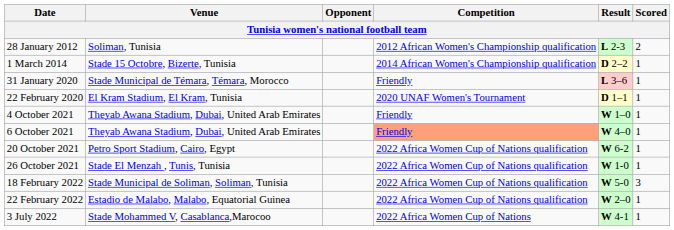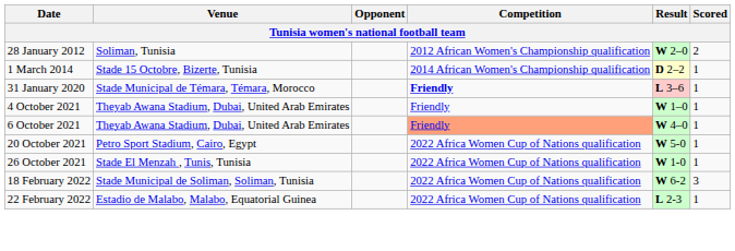28 January 2012 | Result: L 2-3 -> W 2–0
31 January 2020 | Competition: normal -> bold
- row: 22 February 2020 | El Kram Stadium, El Kram, Tunisia | 2020 UNAF Women's Tournament | D 1–1 | 1
20 October 2021 | Result: W 6-2 -> W 5-0
18 February 2022 | Result: W 5-0 -> W 6-2
22 February 2022 | Result: W 2–0 -> L 2-3
- row: 3 July 2022 | Stade Mohammed V, Casablanca,Marocoo | 2022 Africa Women Cup of Nations | W 4-1 | 1
